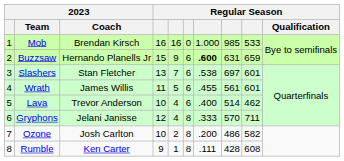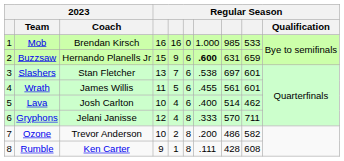Lava | 2023 / Coach: Trevor Anderson -> Josh Carlton
Ozone | 2023 / Coach: Josh Carlton -> Trevor Anderson
